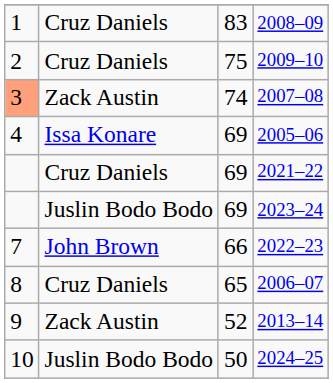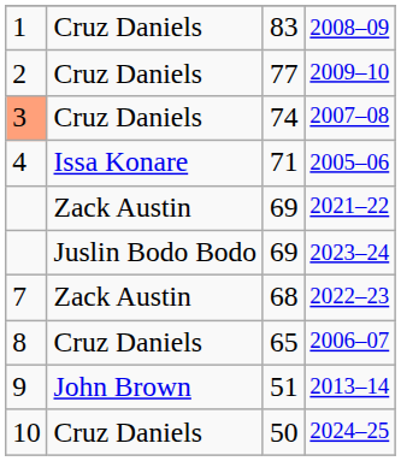2009–10 | column 3: 75 -> 77
2007–08 | column 2: Zack Austin -> Cruz Daniels
2005–06 | column 3: 69 -> 71
2021–22 | column 2: Cruz Daniels -> Zack Austin
2022–23 | column 2: John Brown -> Zack Austin
2022–23 | column 3: 66 -> 68
2013–14 | column 2: Zack Austin -> John Brown
2013–14 | column 3: 52 -> 51
2024–25 | column 2: Juslin Bodo Bodo -> Cruz Daniels
